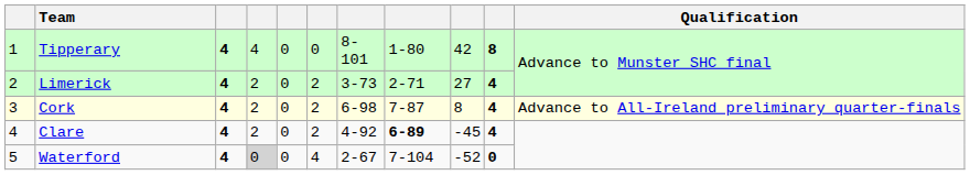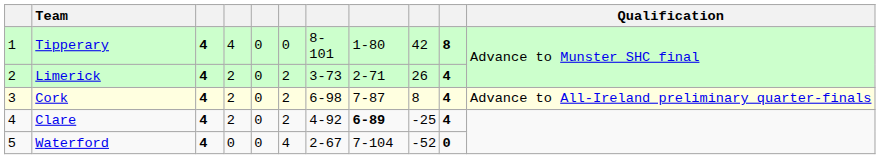Limerick | column 9: 27 -> 26
Clare | column 9: -45 -> -25
Waterford | column 4: lightgrey background -> no background
